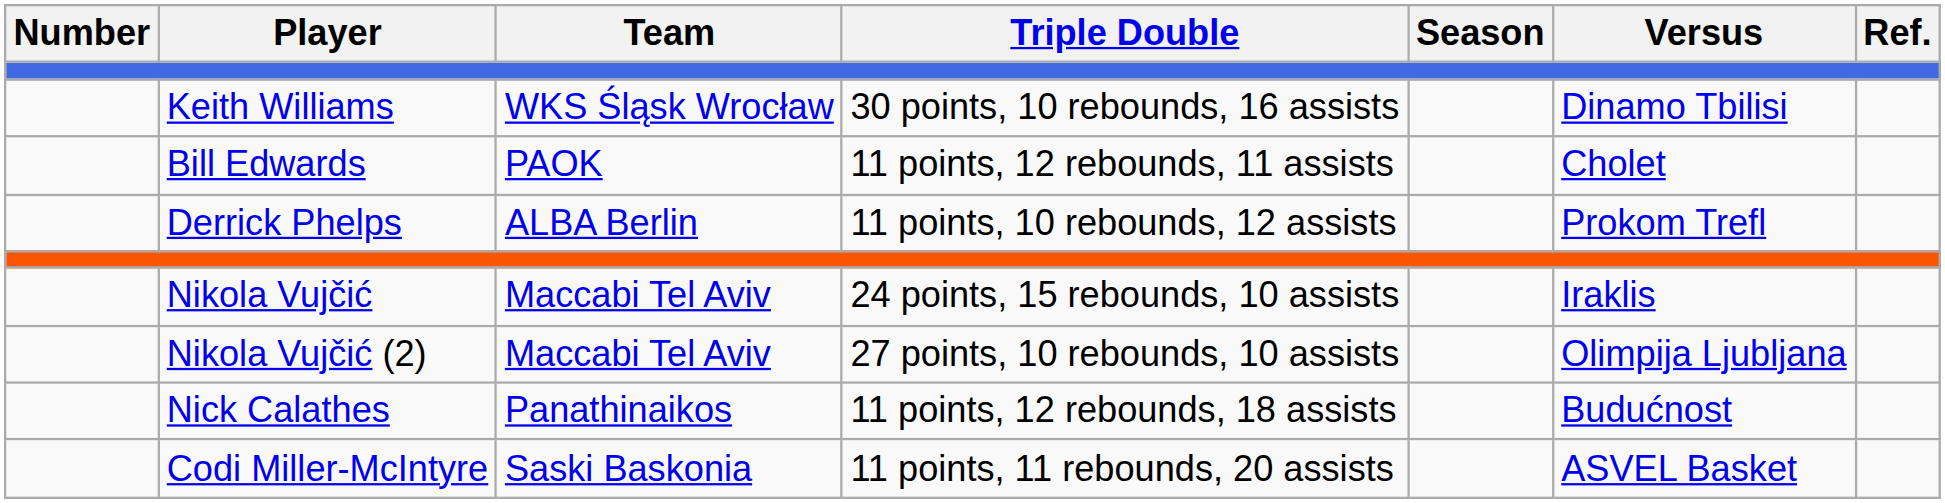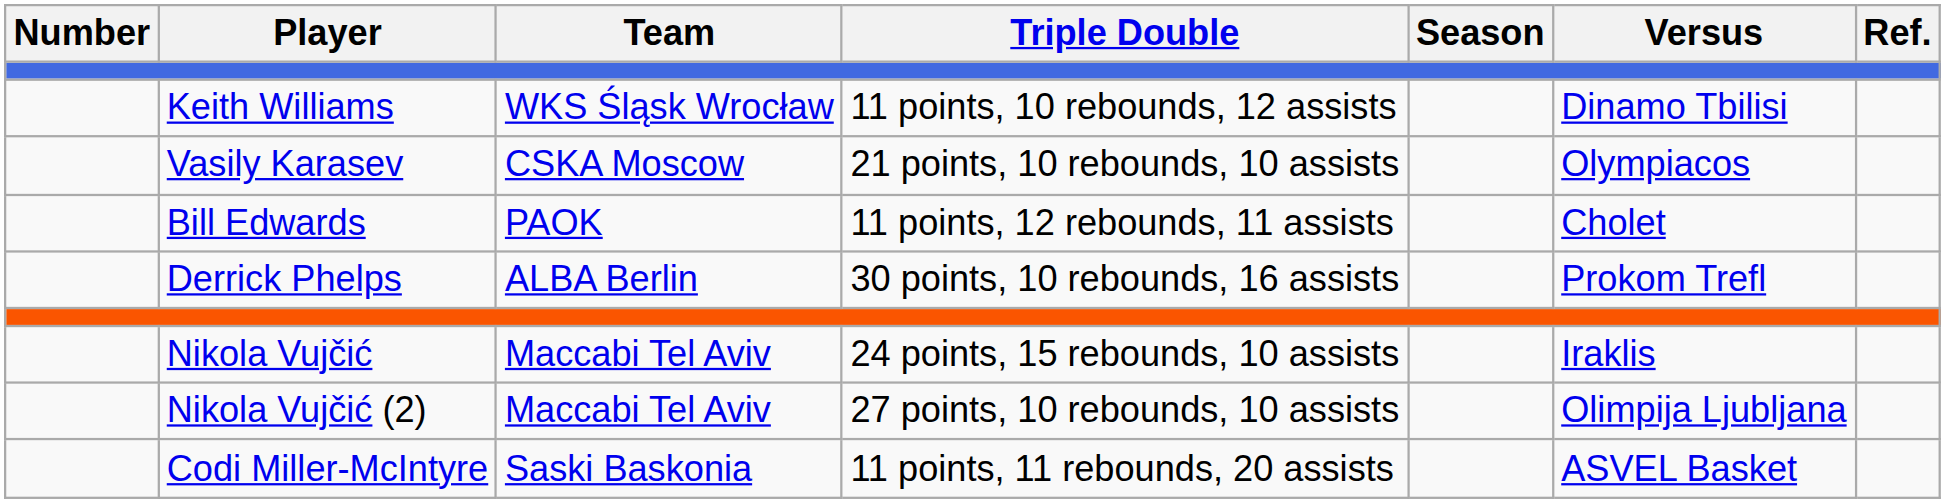Keith Williams | Triple Double: 30 points, 10 rebounds, 16 assists -> 11 points, 10 rebounds, 12 assists
+ row: Vasily Karasev | CSKA Moscow | 21 points, 10 rebounds, 10 assists | Olympiacos
Derrick Phelps | Triple Double: 11 points, 10 rebounds, 12 assists -> 30 points, 10 rebounds, 16 assists
- row: Nick Calathes | Panathinaikos | 11 points, 12 rebounds, 18 assists | Budućnost
